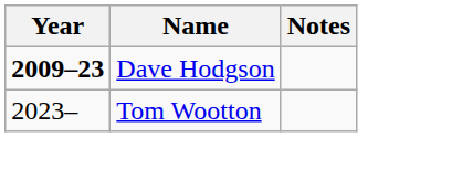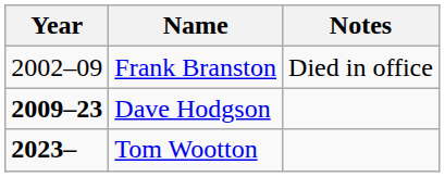+ row: 2002–09 | Frank Branston | Died in office
Tom Wootton | Year: normal -> bold
